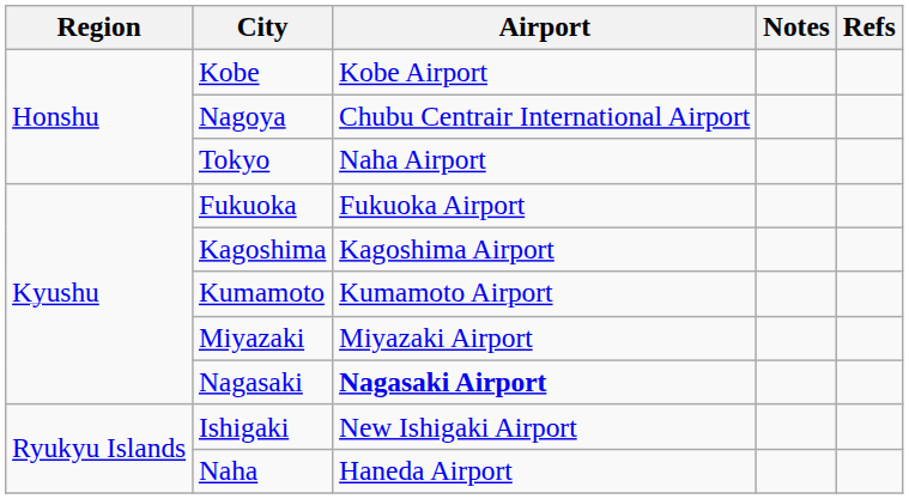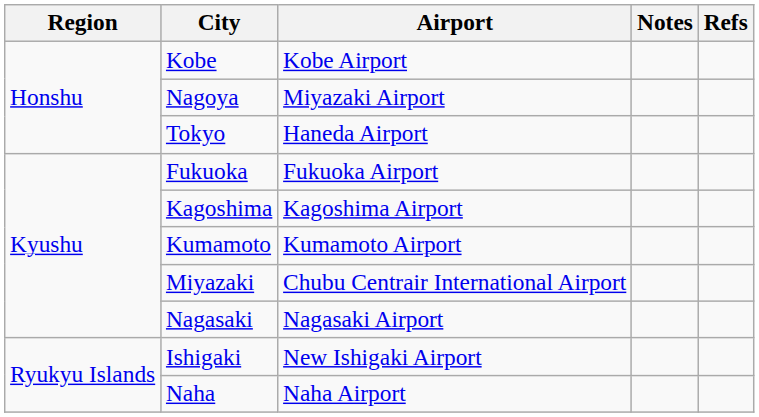Nagoya | Airport: Chubu Centrair International Airport -> Miyazaki Airport
Tokyo | Airport: Naha Airport -> Haneda Airport
Miyazaki | Airport: Miyazaki Airport -> Chubu Centrair International Airport
Nagasaki | Airport: bold -> normal
Naha | Airport: Haneda Airport -> Naha Airport
